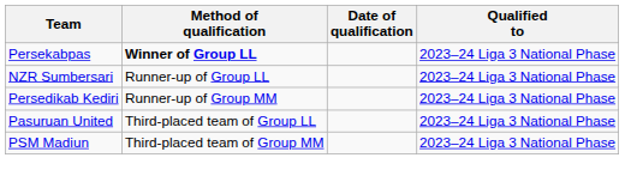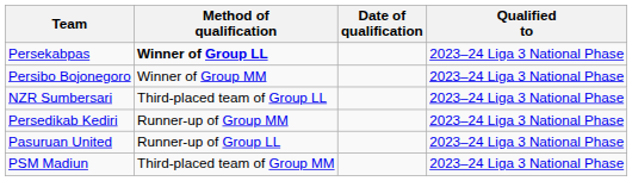+ row: Persibo Bojonegoro | Winner of Group MM | 2023–24 Liga 3 National Phase
NZR Sumbersari | Method of qualification: Runner-up of Group LL -> Third-placed team of Group LL
Pasuruan United | Method of qualification: Third-placed team of Group LL -> Runner-up of Group LL
